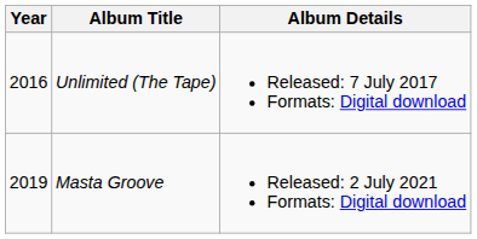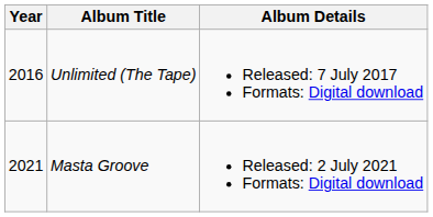Masta Groove | Year: 2019 -> 2021
